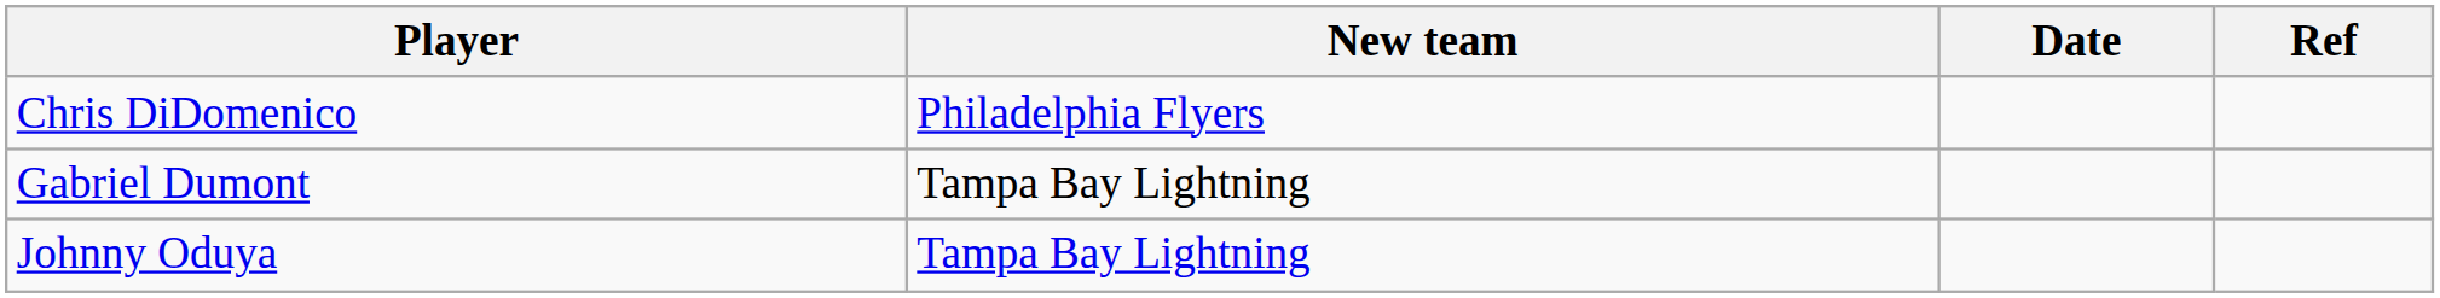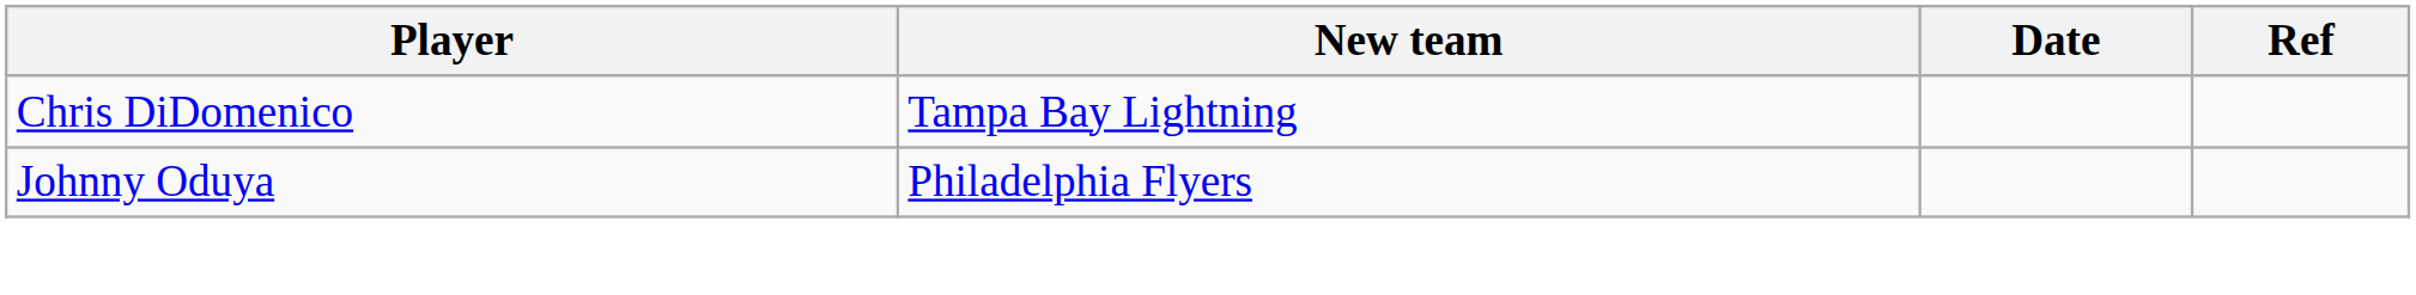Chris DiDomenico | New team: Philadelphia Flyers -> Tampa Bay Lightning
- row: Gabriel Dumont | Tampa Bay Lightning
Johnny Oduya | New team: Tampa Bay Lightning -> Philadelphia Flyers
